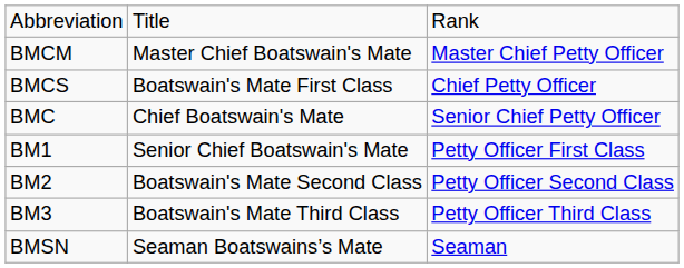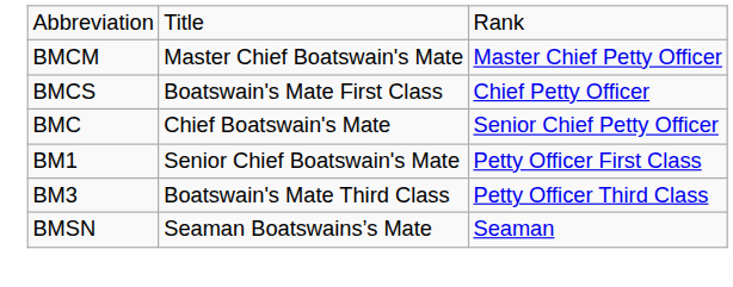- row: BM2 | Boatswain's Mate Second Class | Petty Officer Second Class
